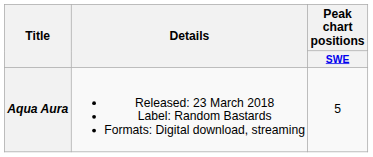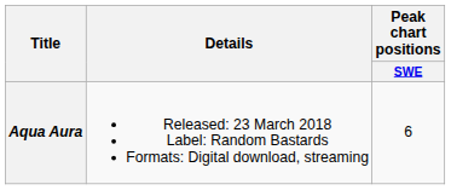Aqua Aura | Peak chart positions / SWE: 5 -> 6
